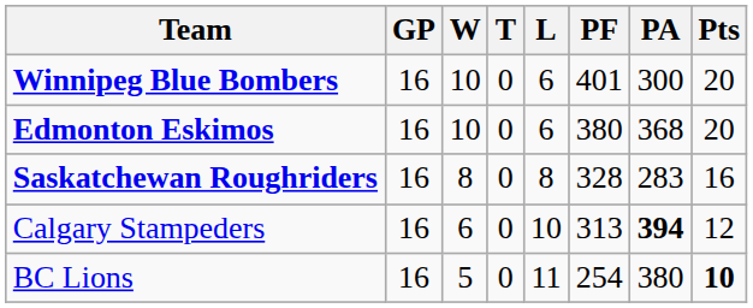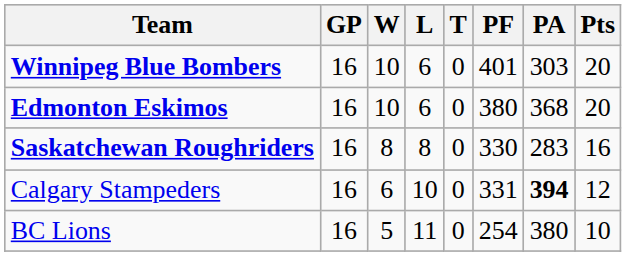columns swapped: L <-> T
Winnipeg Blue Bombers | PA: 300 -> 303
Saskatchewan Roughriders | PF: 328 -> 330
Calgary Stampeders | PF: 313 -> 331
BC Lions | Pts: bold -> normal
